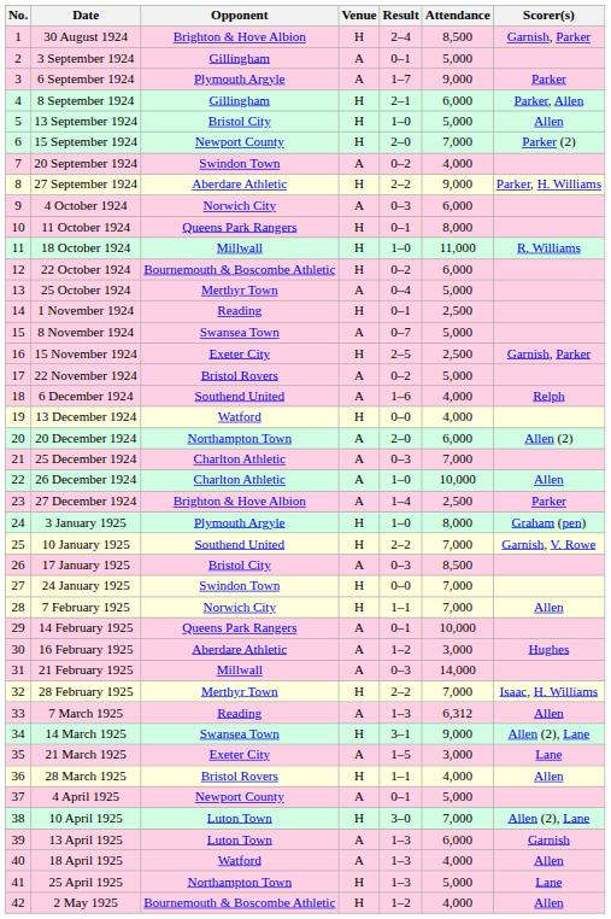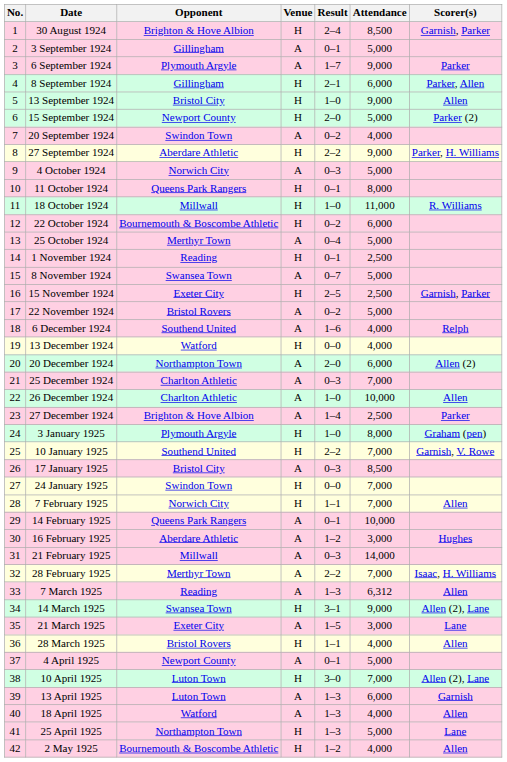13 September 1924 | Attendance: 5,000 -> 9,000
15 September 1924 | Attendance: 7,000 -> 5,000
4 October 1924 | Attendance: 6,000 -> 5,000
28 February 1925 | Venue: H -> A
